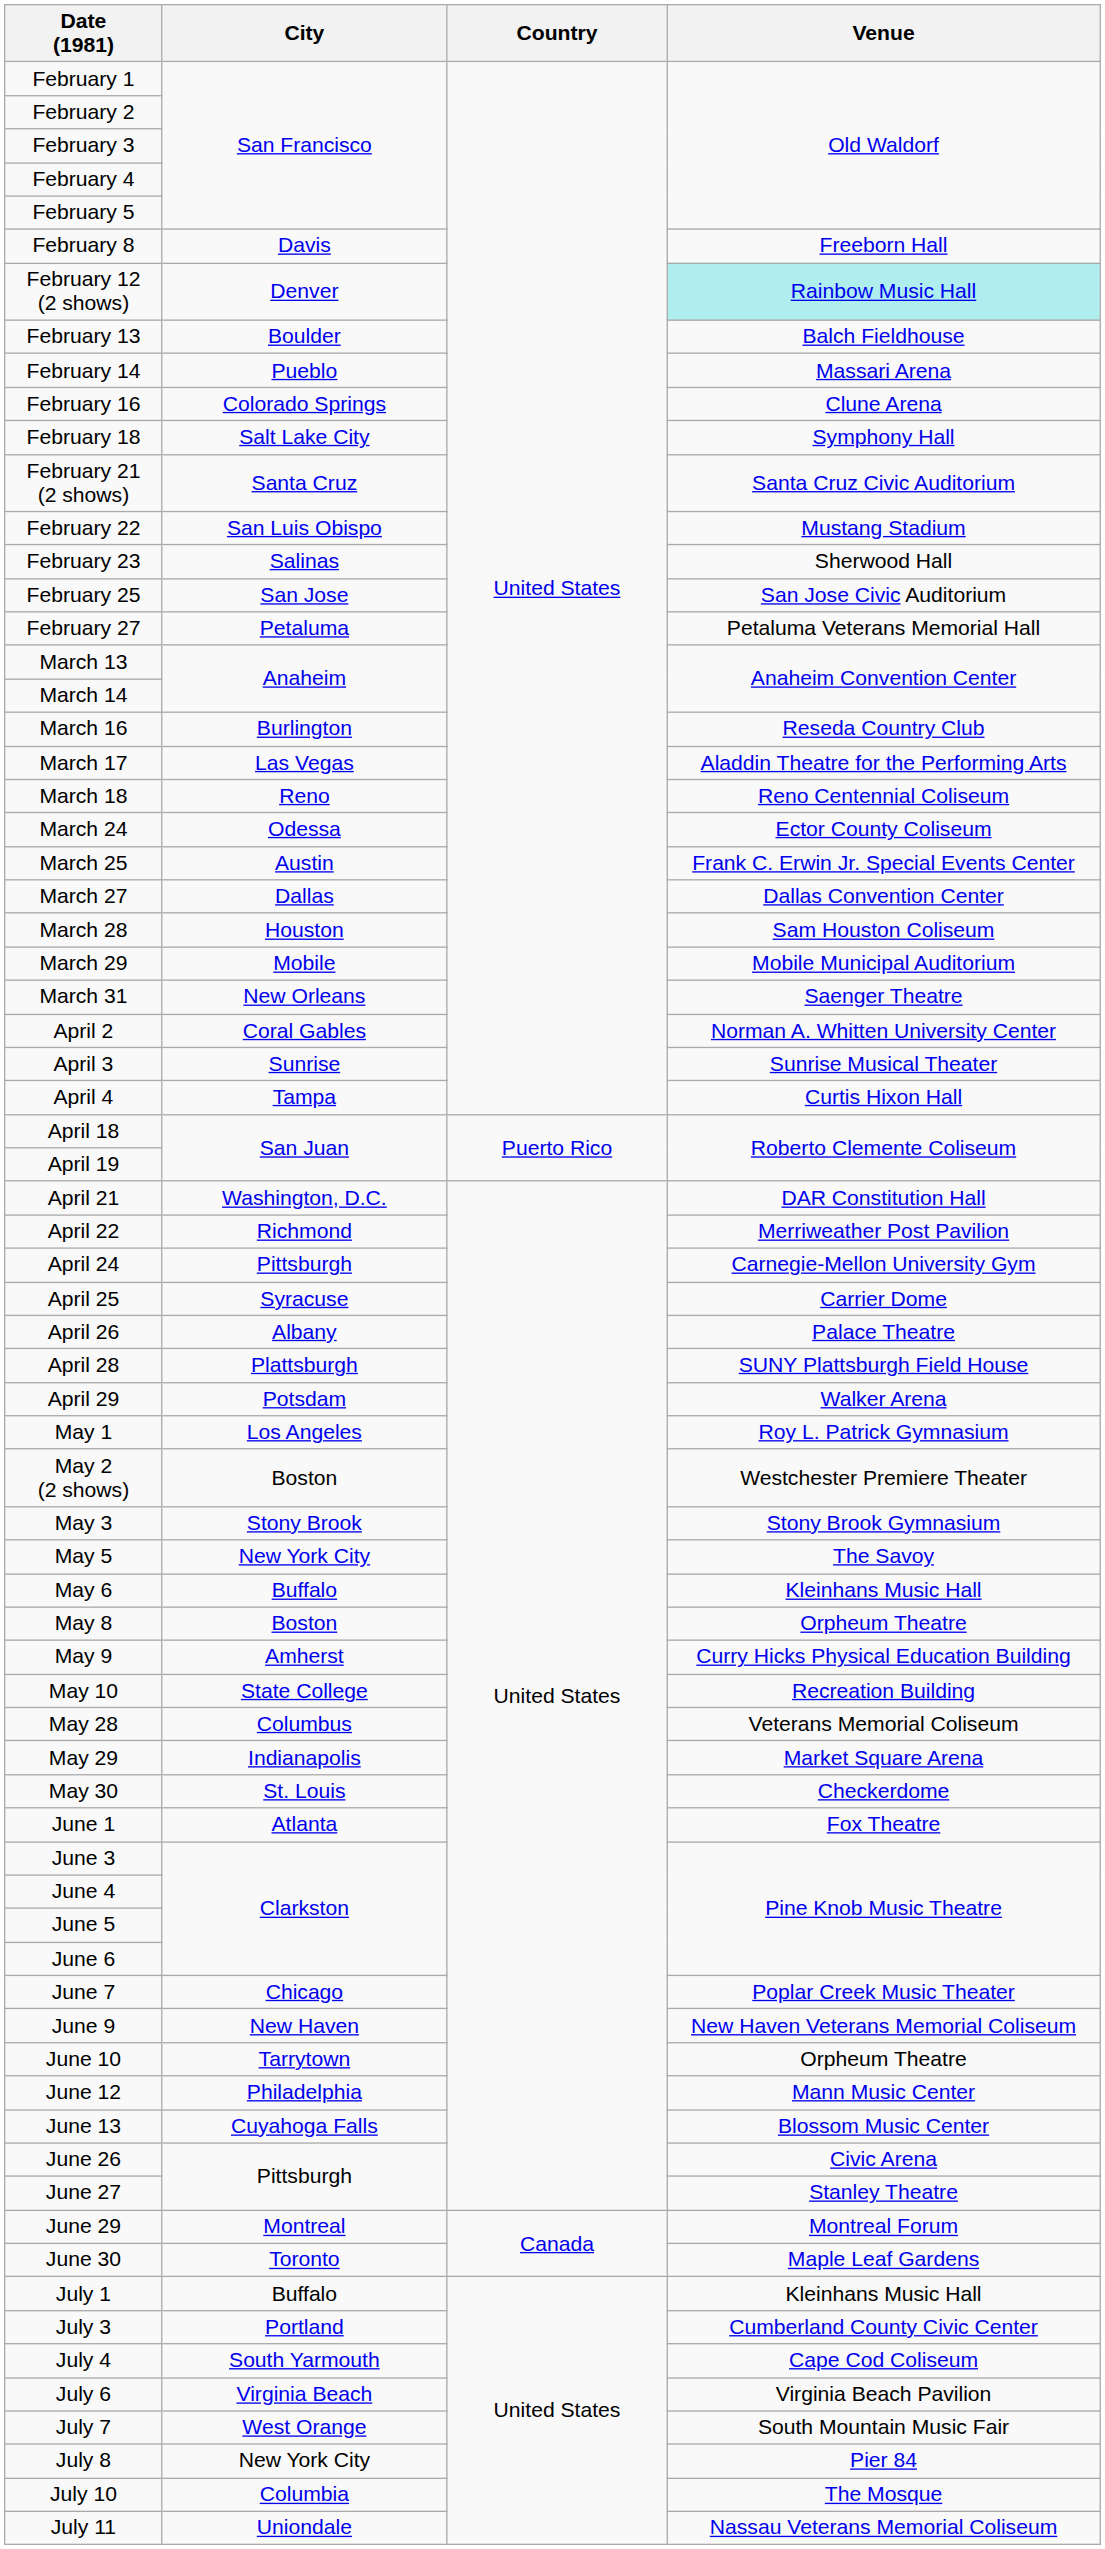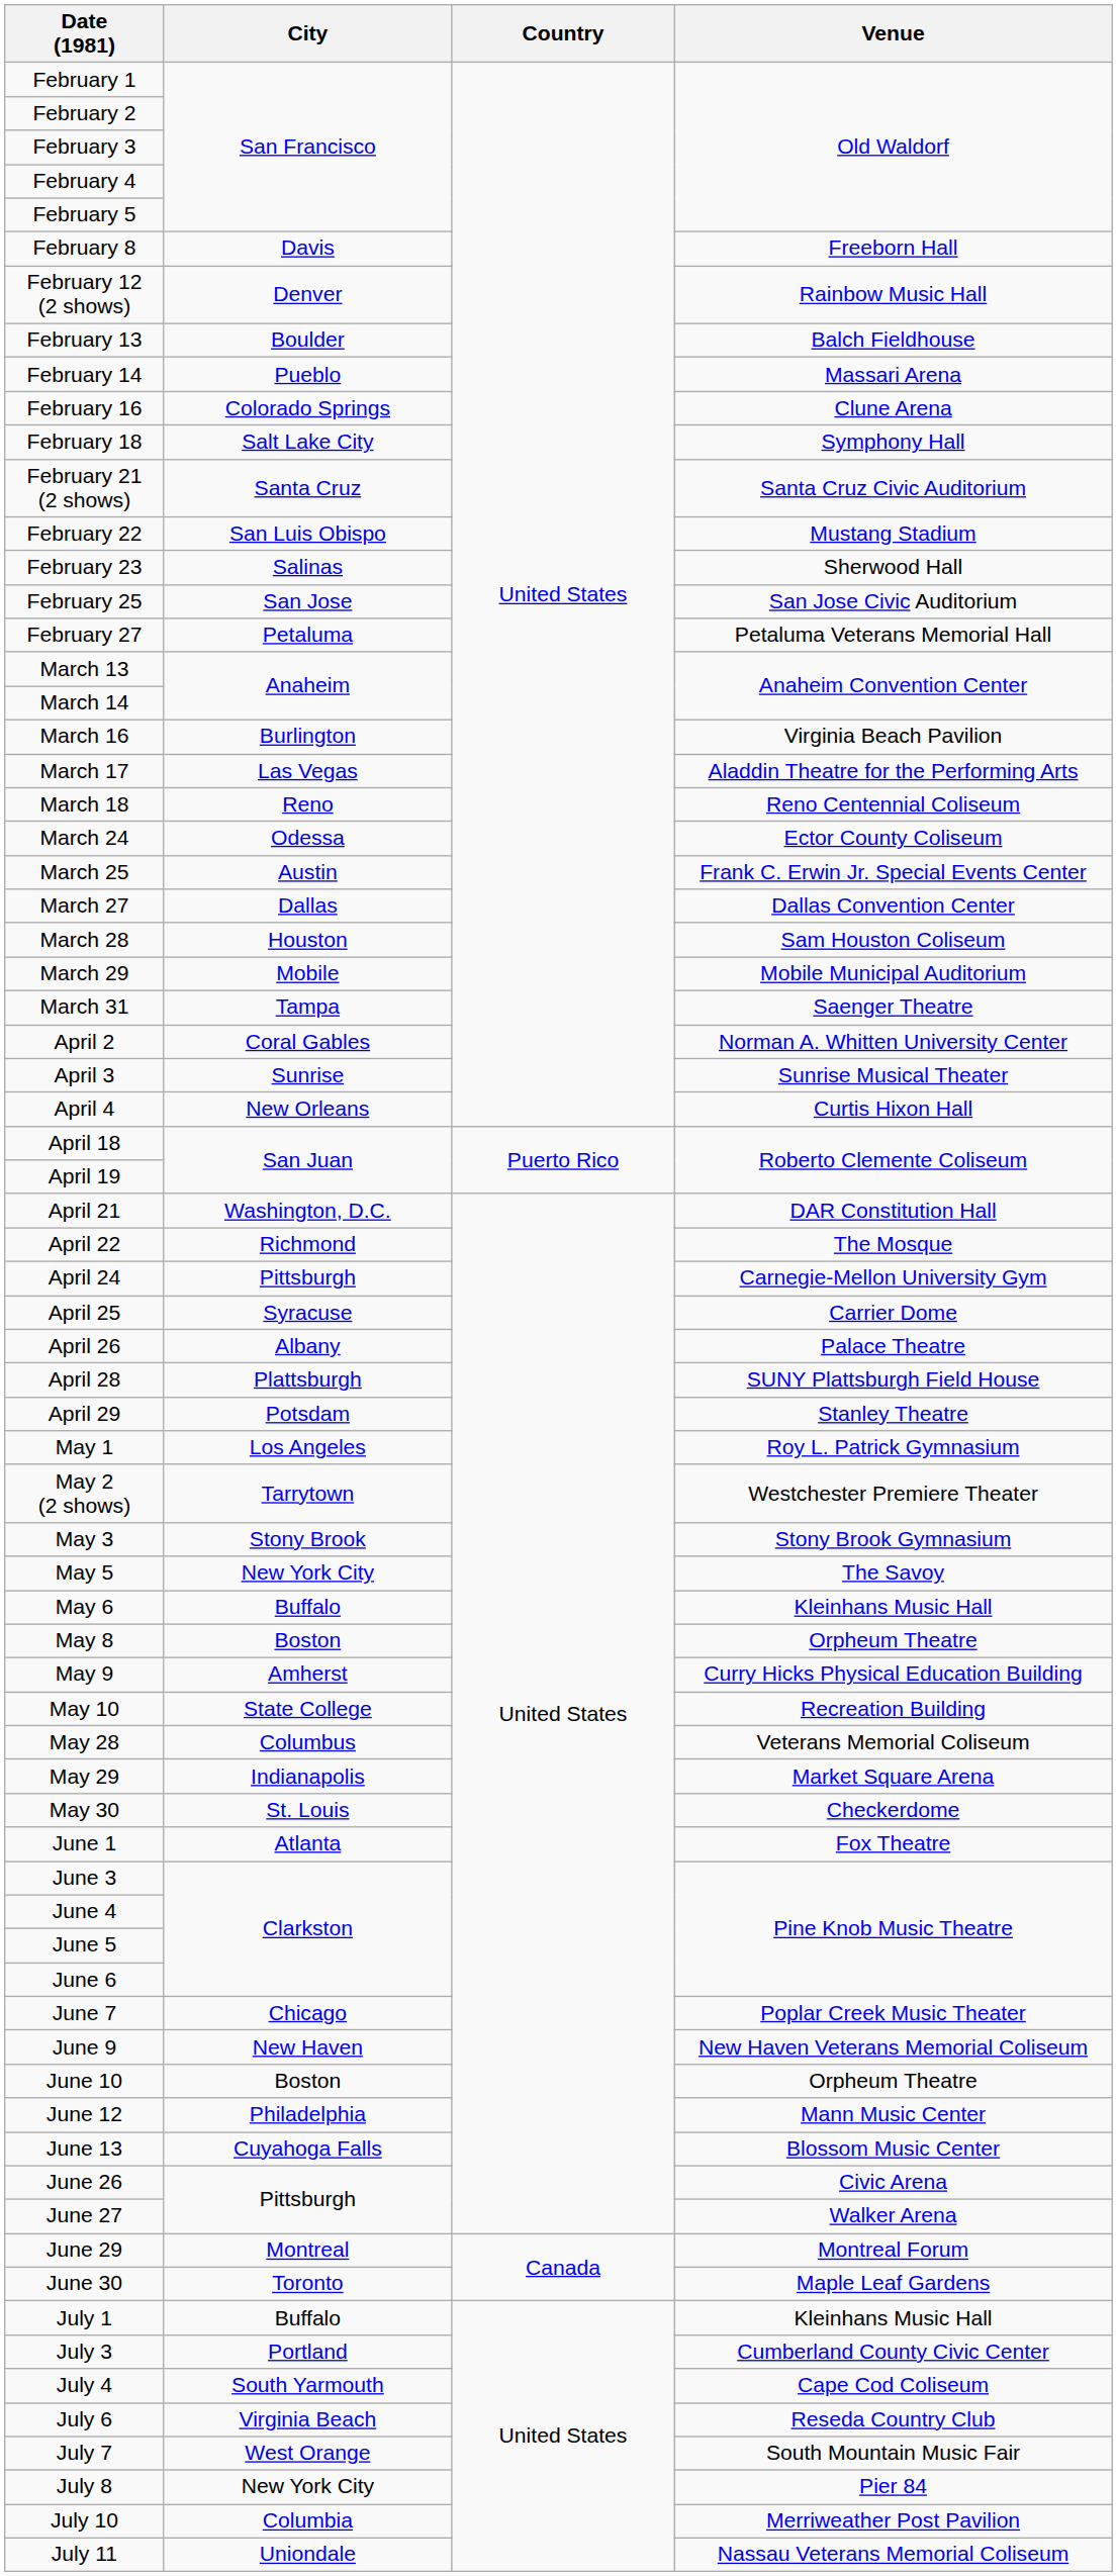February 12 (2 shows) | Venue: paleturquoise background -> no background
March 16 | Venue: Reseda Country Club -> Virginia Beach Pavilion
March 31 | City: New Orleans -> Tampa
April 4 | City: Tampa -> New Orleans
April 22 | Venue: Merriweather Post Pavilion -> The Mosque
April 29 | Venue: Walker Arena -> Stanley Theatre
May 2 (2 shows) | City: Boston -> Tarrytown
June 10 | City: Tarrytown -> Boston
June 27 | Venue: Stanley Theatre -> Walker Arena
July 6 | Venue: Virginia Beach Pavilion -> Reseda Country Club
July 10 | Venue: The Mosque -> Merriweather Post Pavilion
